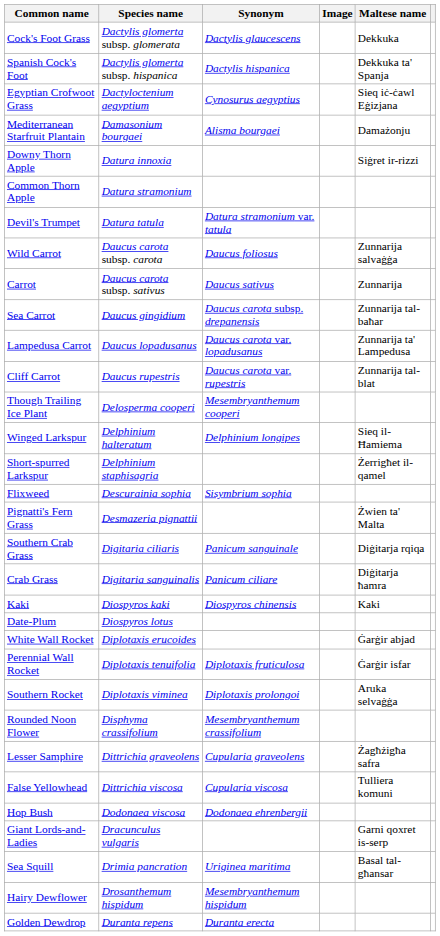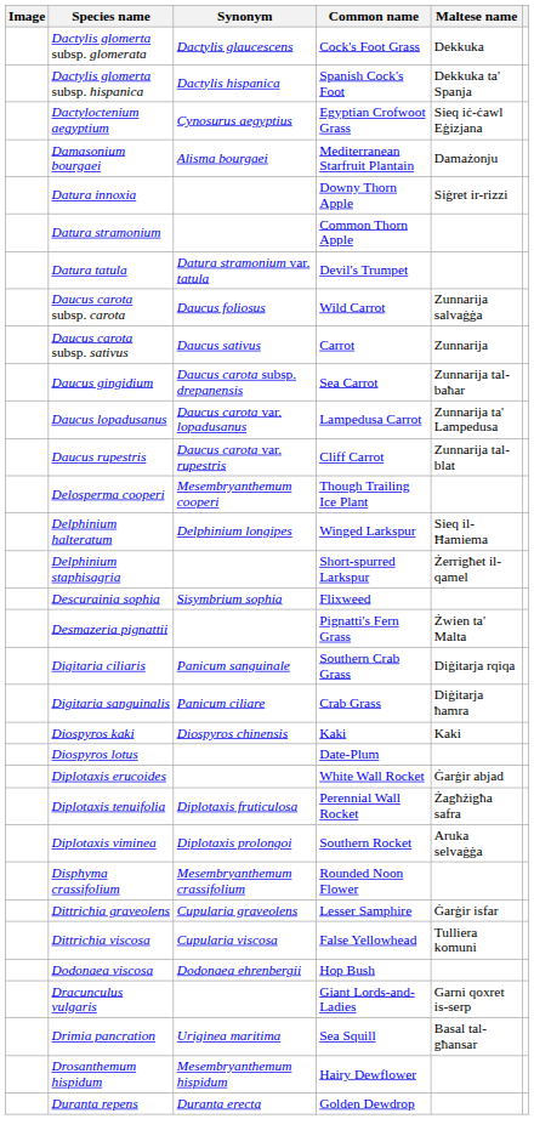columns swapped: Image <-> Common name
Diplotaxis tenuifolia | Maltese name: Ġarġir isfar -> Żagħżigħa safra
Dittrichia graveolens | Maltese name: Żagħżigħa safra -> Ġarġir isfar
